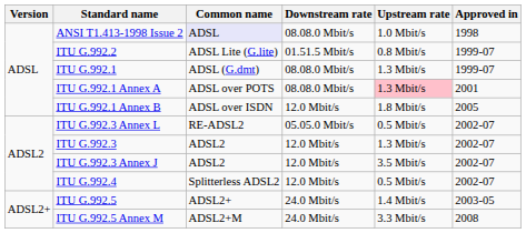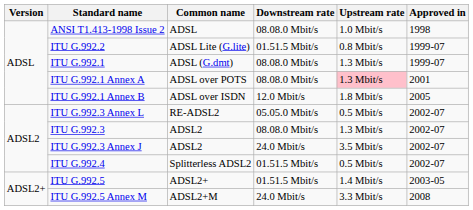ANSI T1.413-1998 Issue 2 | Common name: lavender background -> no background
ITU G.992.3 | Downstream rate: 12.0 Mbit/s -> 08.08.0 Mbit/s
ITU G.992.3 Annex J | Downstream rate: 12.0 Mbit/s -> 24.0 Mbit/s
ITU G.992.4 | Downstream rate: 12.0 Mbit/s -> 01.51.5 Mbit/s
ITU G.992.5 | Downstream rate: 24.0 Mbit/s -> 01.51.5 Mbit/s
